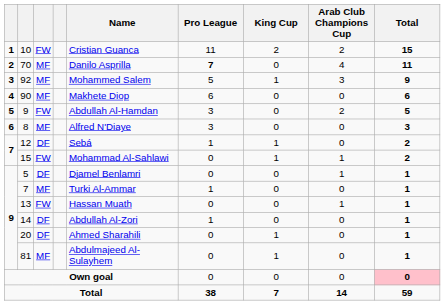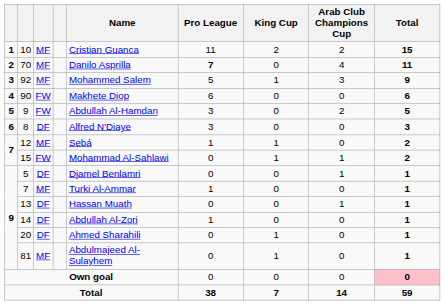10 | column 3: FW -> MF
90 | column 3: MF -> FW
8 | column 3: MF -> DF
12 | column 3: DF -> MF
13 | column 3: FW -> DF
